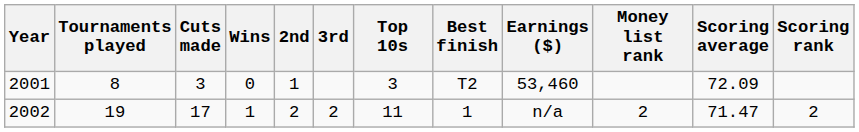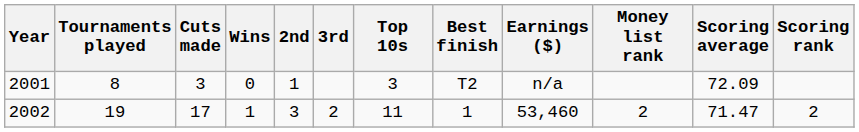2001 | Earnings ($): 53,460 -> n/a
2002 | 2nd: 2 -> 3
2002 | Earnings ($): n/a -> 53,460
